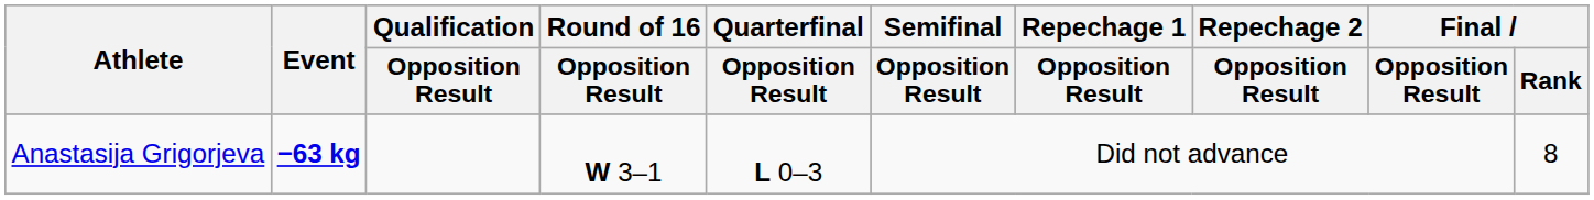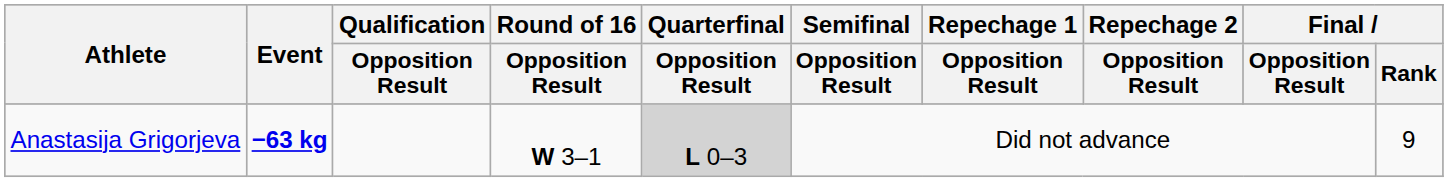Anastasija Grigorjeva | Quarterfinal / Opposition Result: no background -> lightgrey background
Anastasija Grigorjeva | Final / Rank: 8 -> 9
